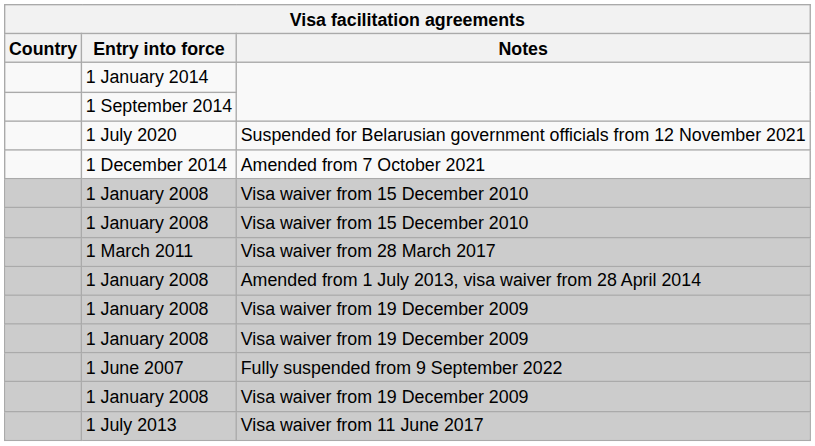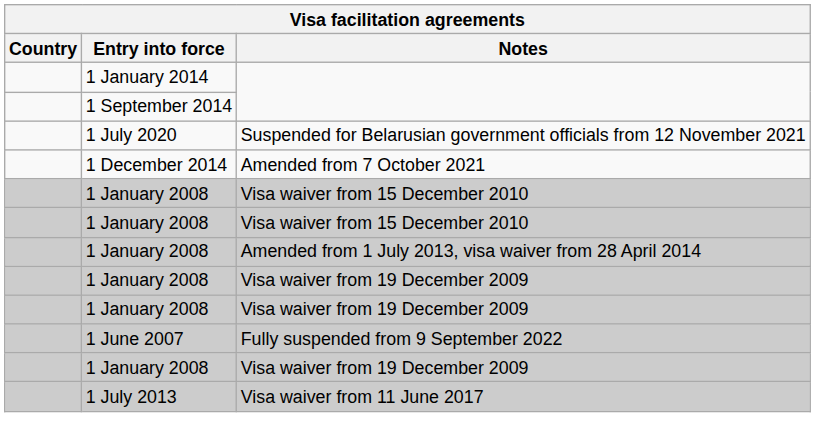- row: 1 March 2011 | Visa waiver from 28 March 2017
